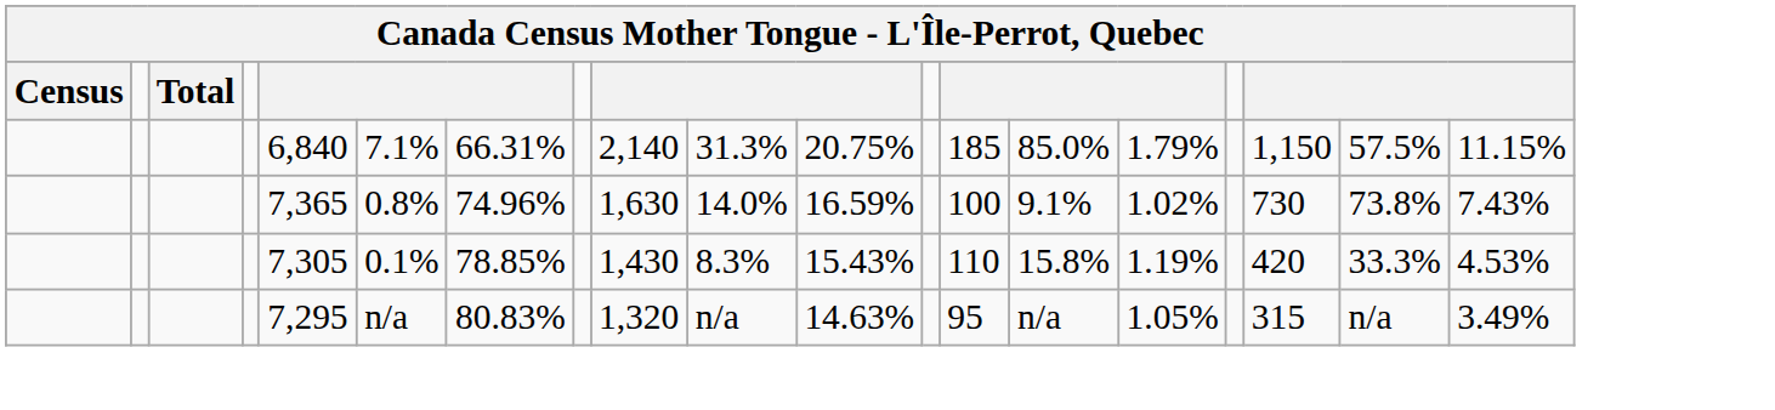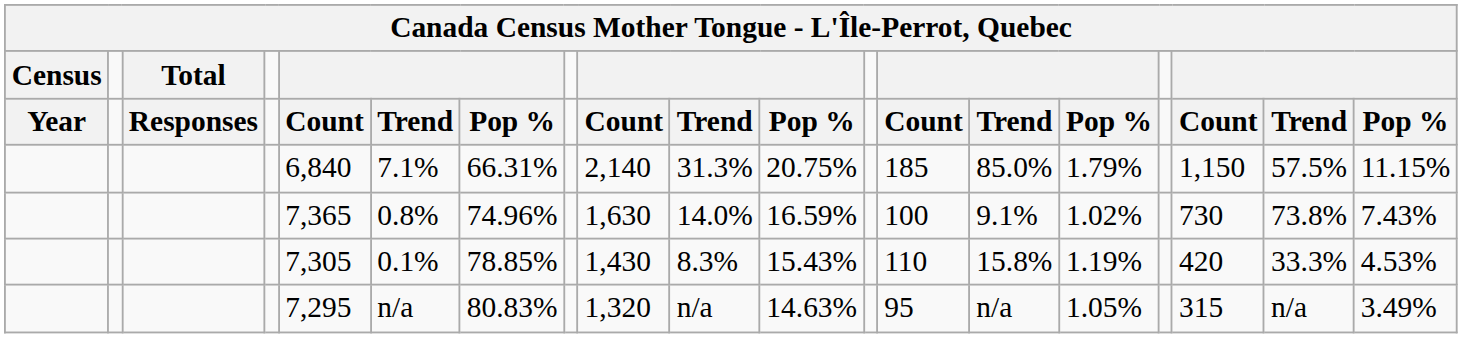+ row: Year | Responses | Count | Trend | Pop % | Count | Trend | Pop % | Count | Trend | Pop % | Count | Trend | Pop %
